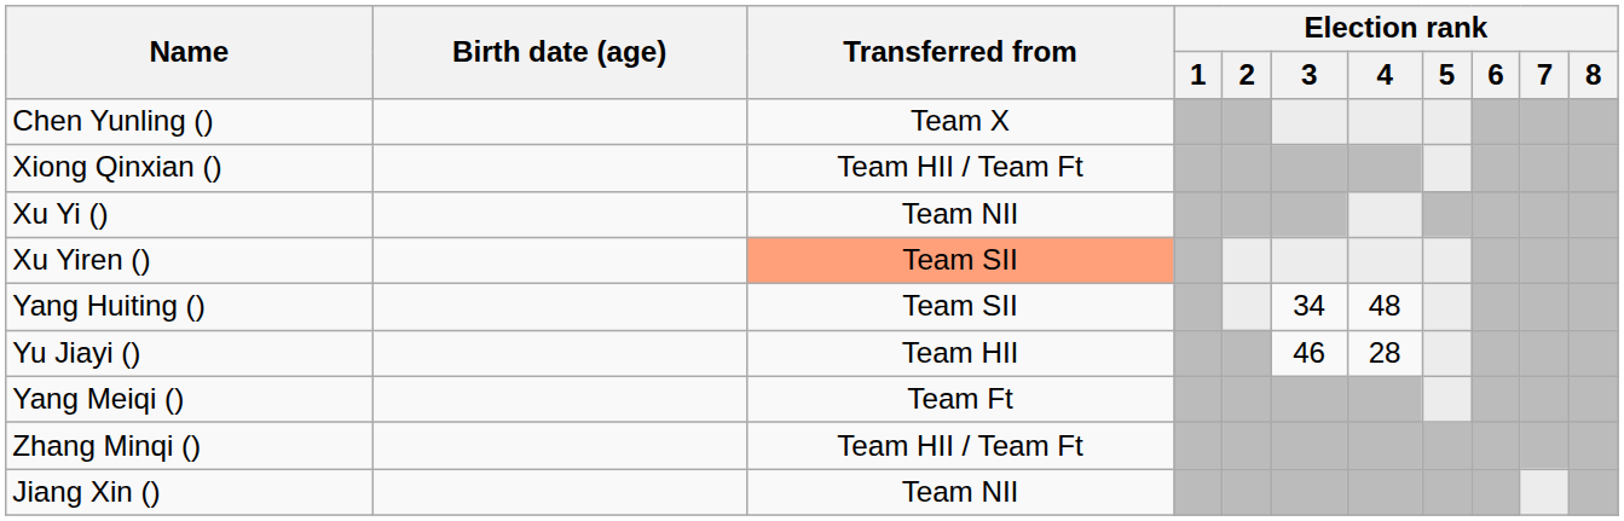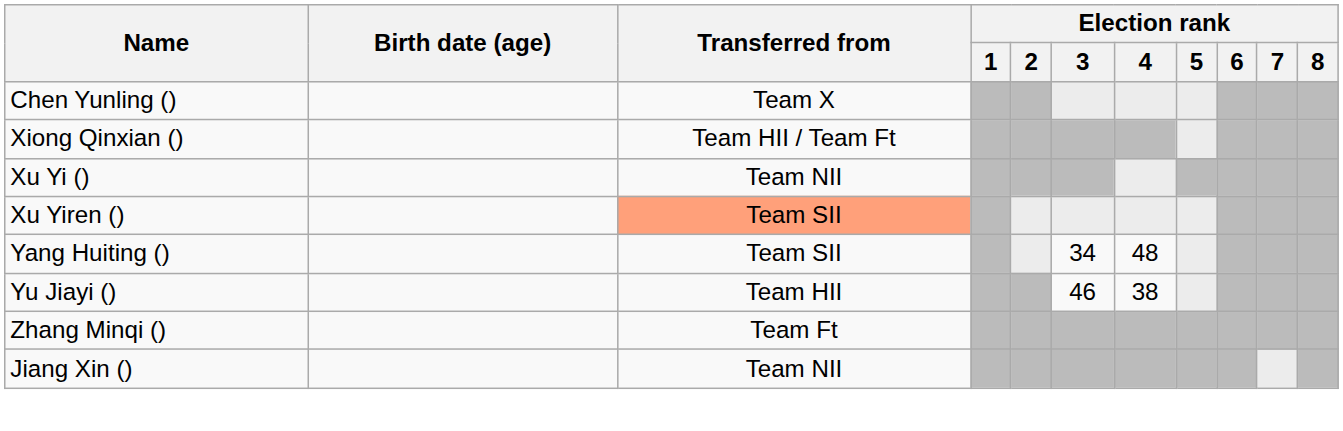Yu Jiayi () | Election rank / 4: 28 -> 38
- row: Yang Meiqi () | Team Ft
Zhang Minqi () | Transferred from: Team HII / Team Ft -> Team Ft
